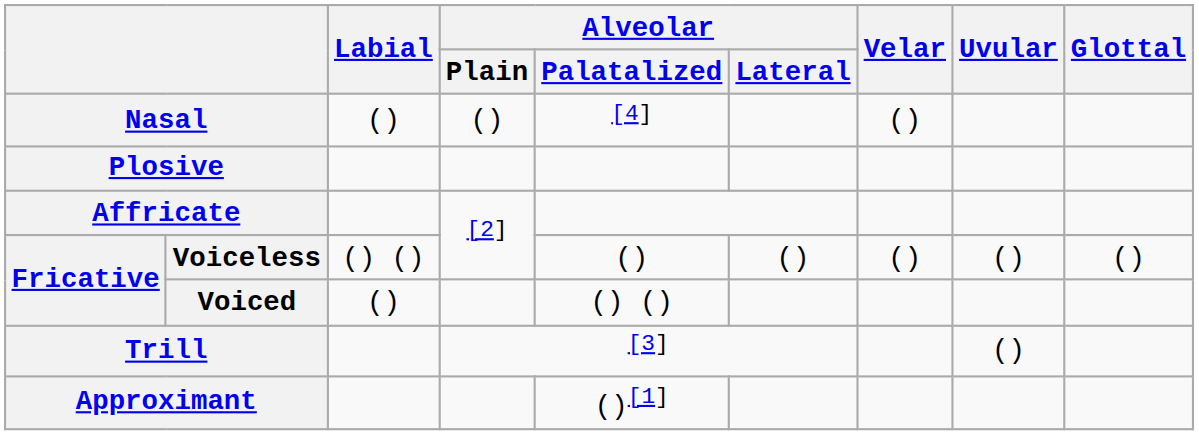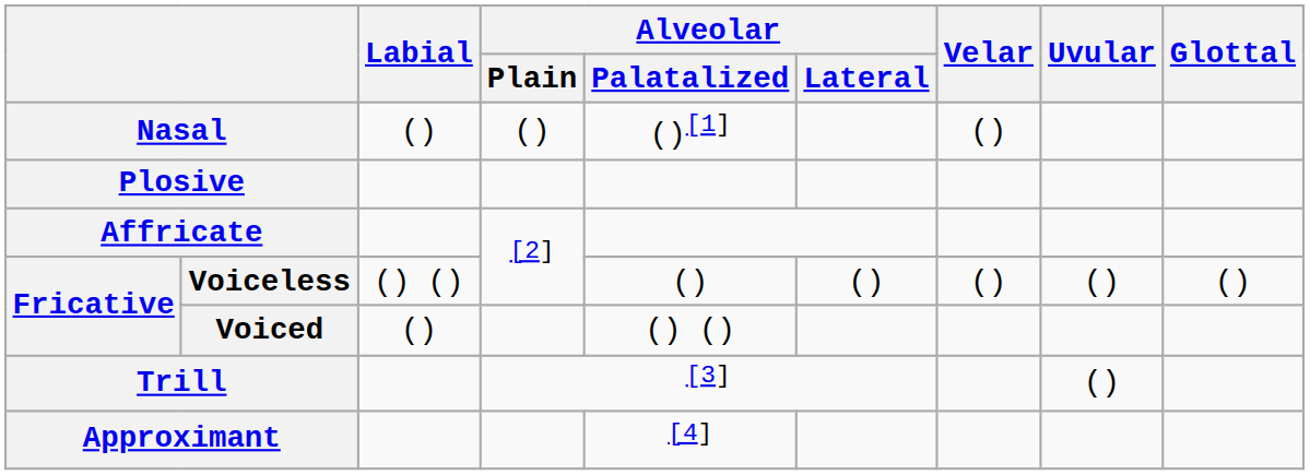Nasal | Alveolar / Palatalized: [4] -> ()[1]
Approximant | Alveolar / Palatalized: ()[1] -> [4]
